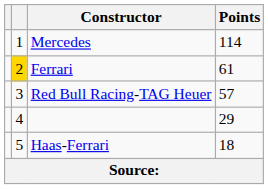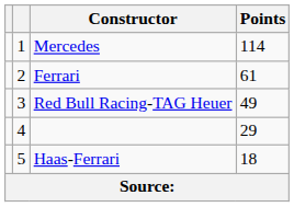Ferrari | column 2: gold background -> no background
Red Bull Racing-TAG Heuer | Points: 57 -> 49
